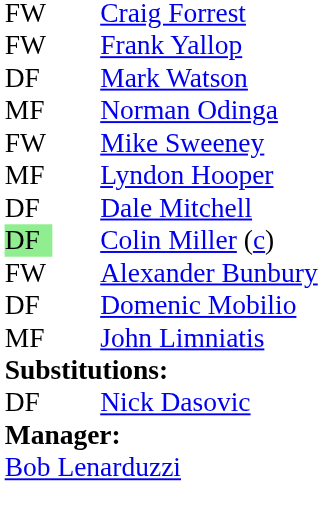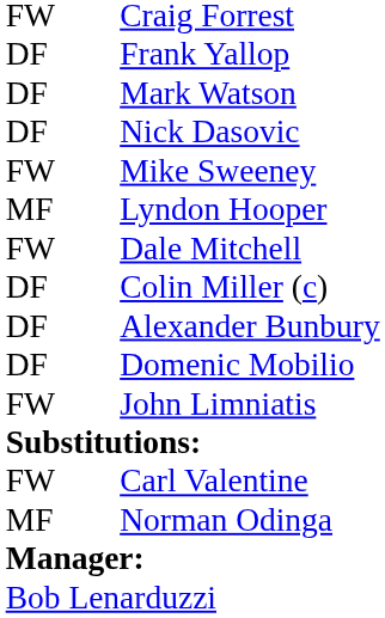Frank Yallop | column 1: FW -> DF
rows swapped: Nick Dasovic <-> Norman Odinga
Dale Mitchell | column 1: DF -> FW
Colin Miller (c) | column 1: lightgreen background -> no background
Alexander Bunbury | column 1: FW -> DF
John Limniatis | column 1: MF -> FW
+ row: FW | Carl Valentine
